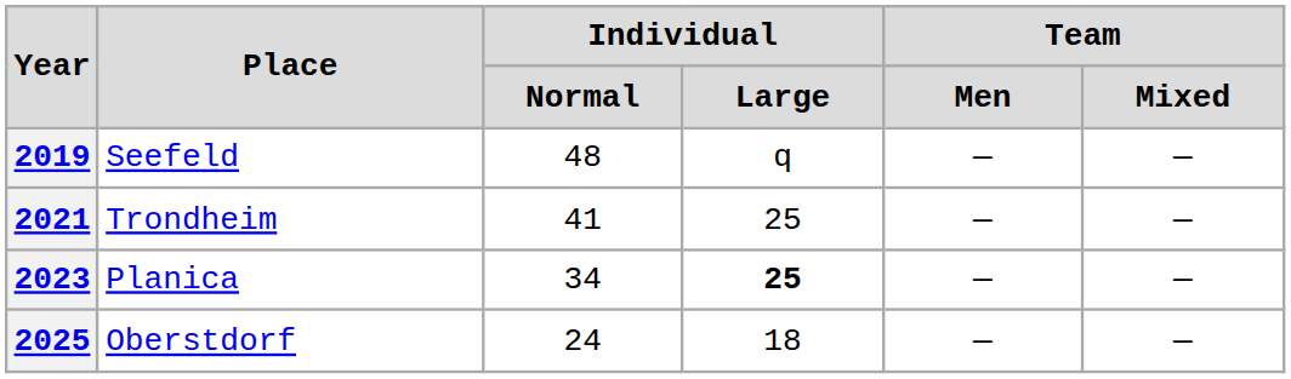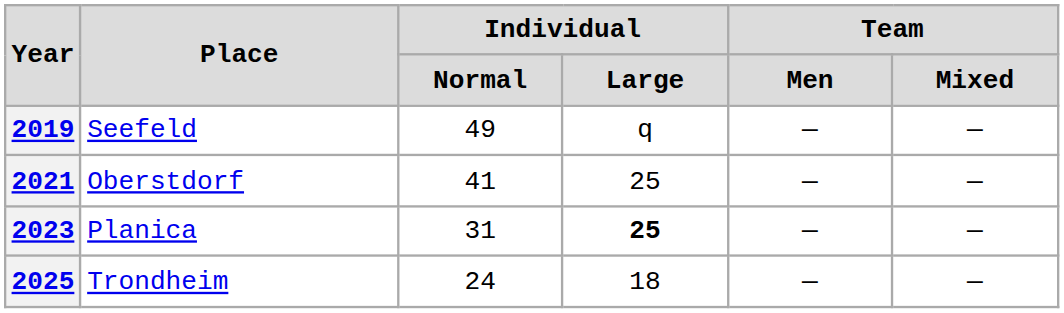2019 | Individual / Normal: 48 -> 49
2021 | Place: Trondheim -> Oberstdorf
2023 | Individual / Normal: 34 -> 31
2025 | Place: Oberstdorf -> Trondheim
